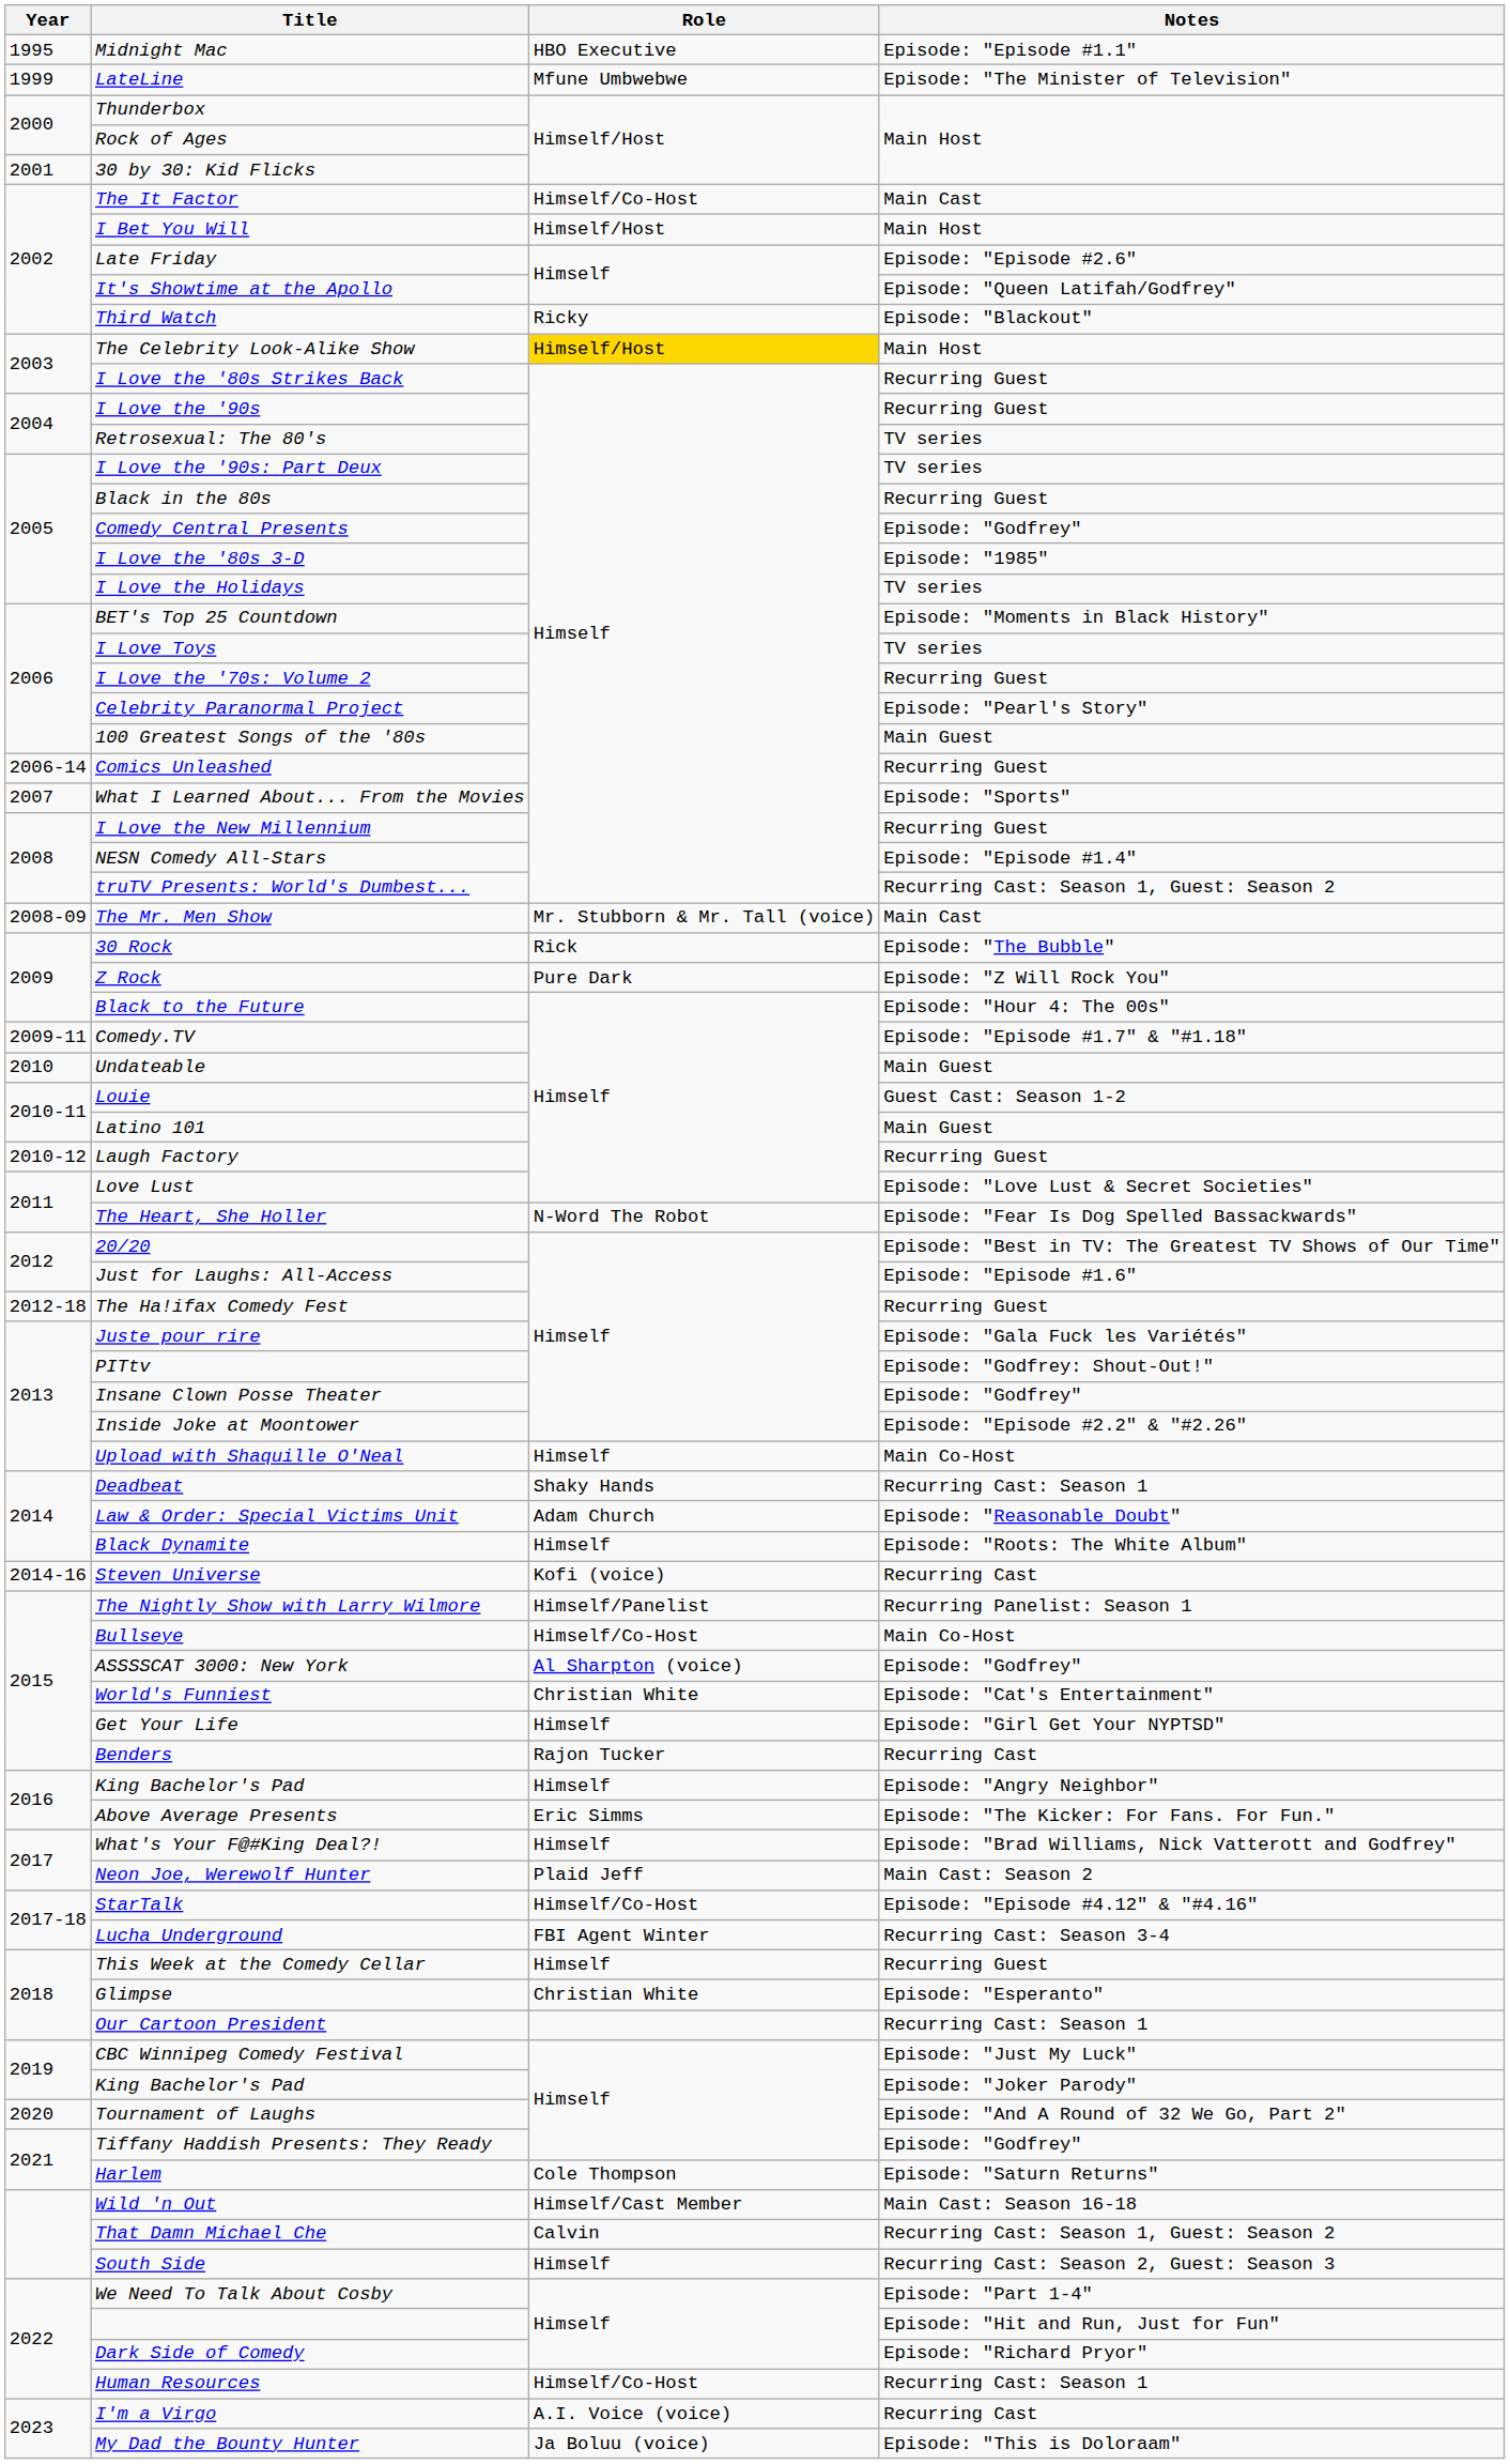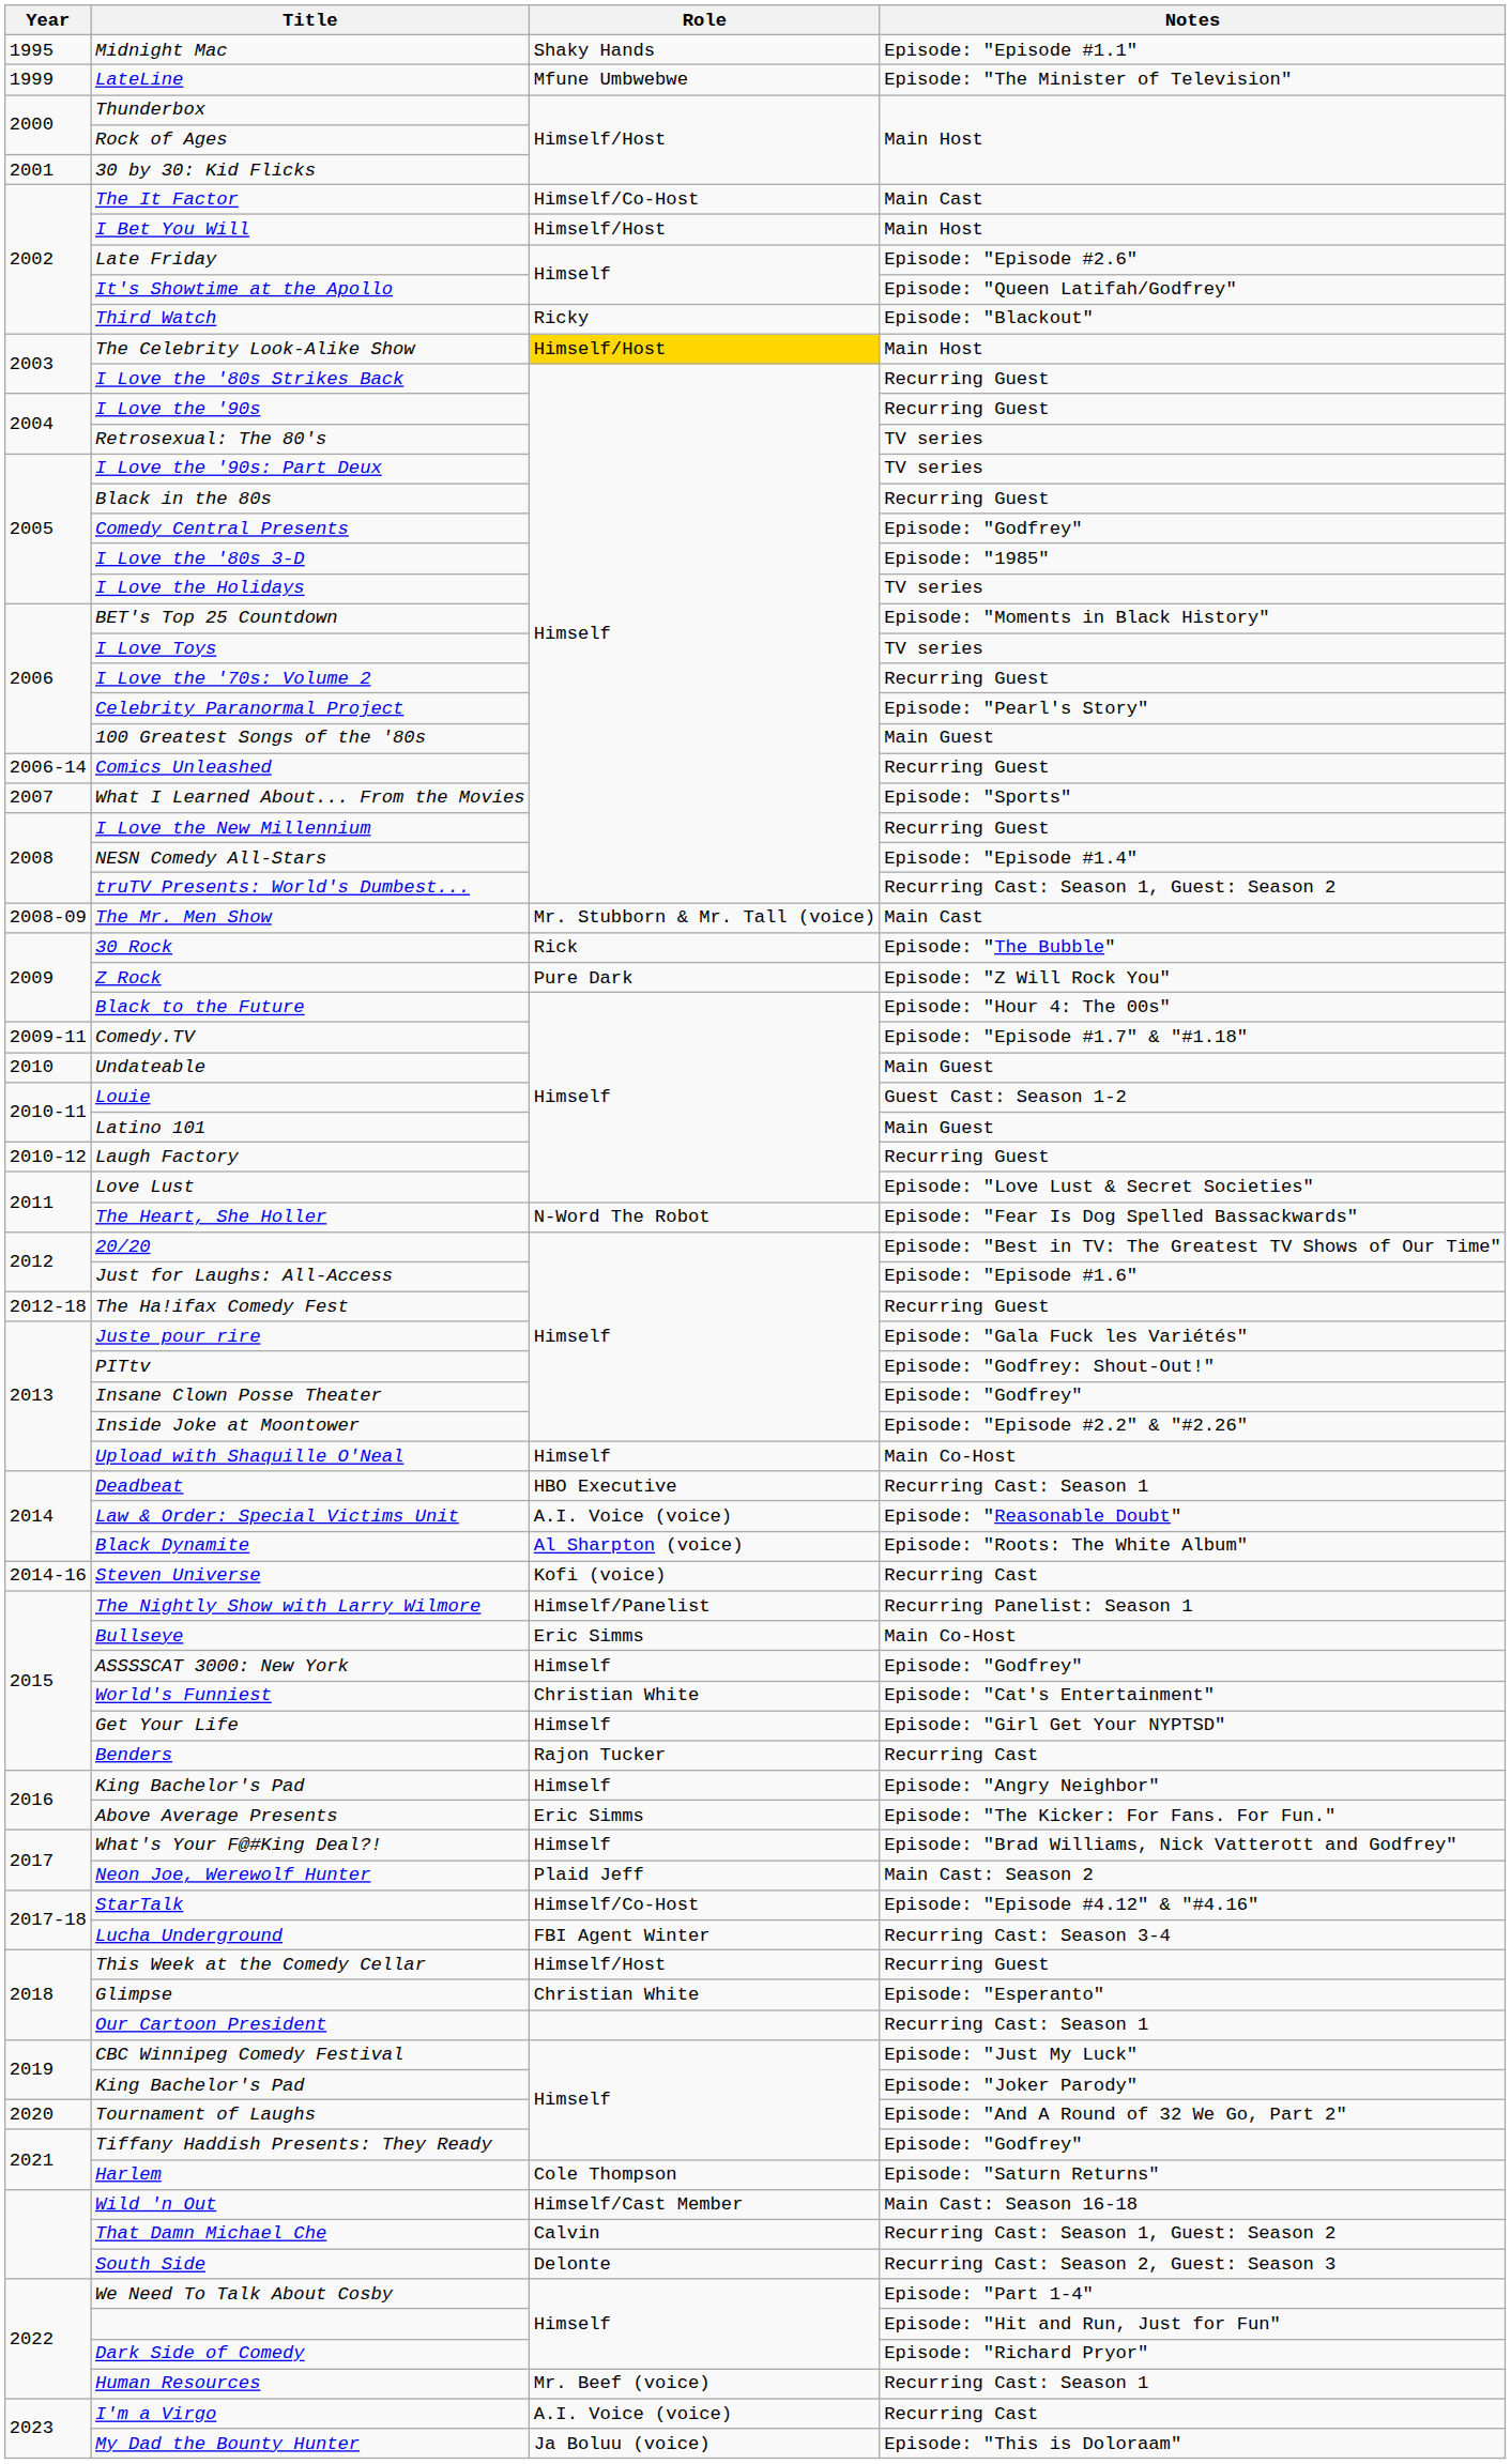Midnight Mac | Role: HBO Executive -> Shaky Hands
Deadbeat | Role: Shaky Hands -> HBO Executive
Law & Order: Special Victims Unit | Role: Adam Church -> A.I. Voice (voice)
Black Dynamite | Role: Himself -> Al Sharpton (voice)
Bullseye | Role: Himself/Co-Host -> Eric Simms
ASSSSCAT 3000: New York | Role: Al Sharpton (voice) -> Himself
This Week at the Comedy Cellar | Role: Himself -> Himself/Host
South Side | Role: Himself -> Delonte
Human Resources | Role: Himself/Co-Host -> Mr. Beef (voice)
